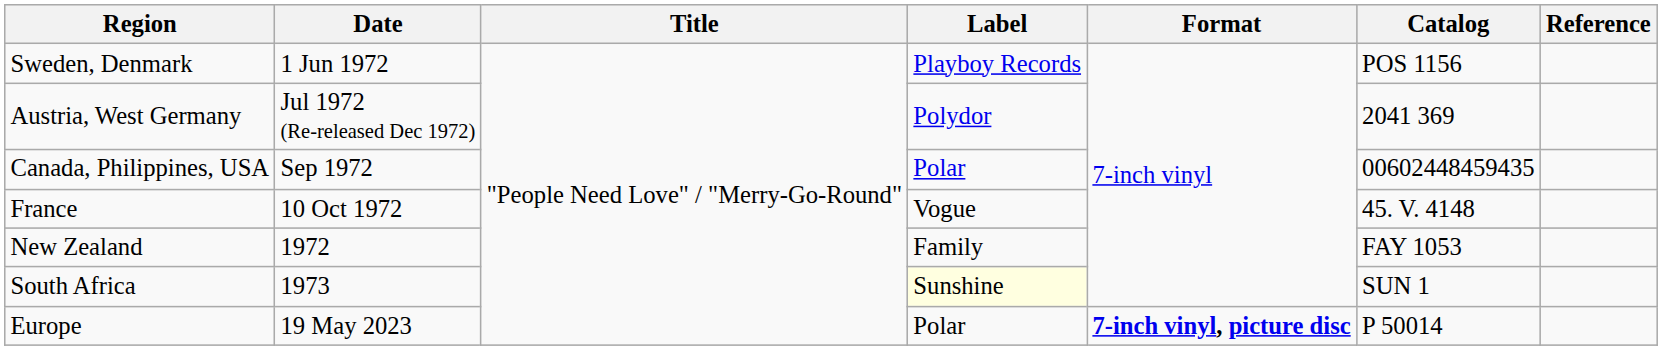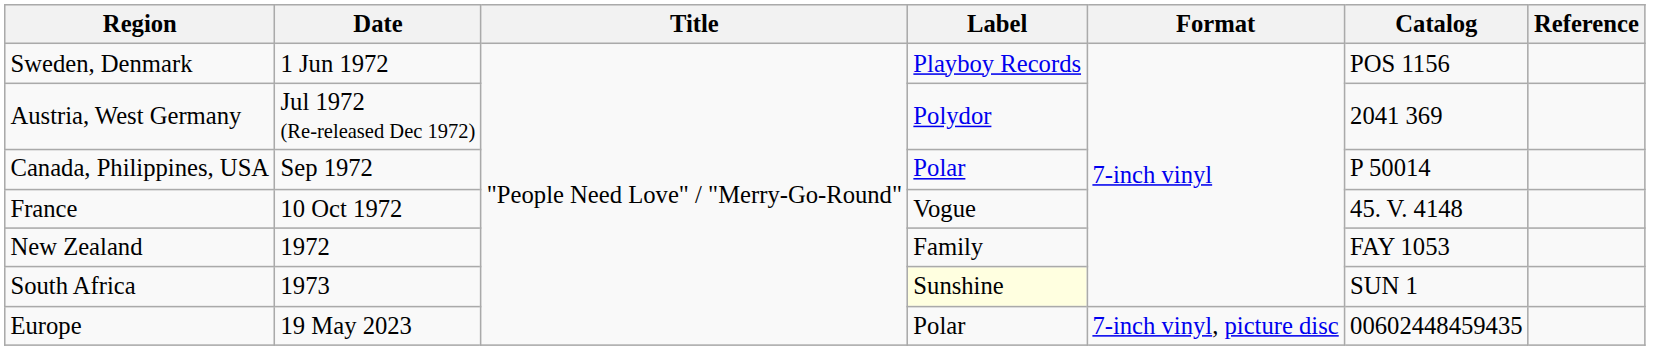Canada, Philippines, USA | Catalog: 00602448459435 -> P 50014
Europe | Format: bold -> normal
Europe | Catalog: P 50014 -> 00602448459435
